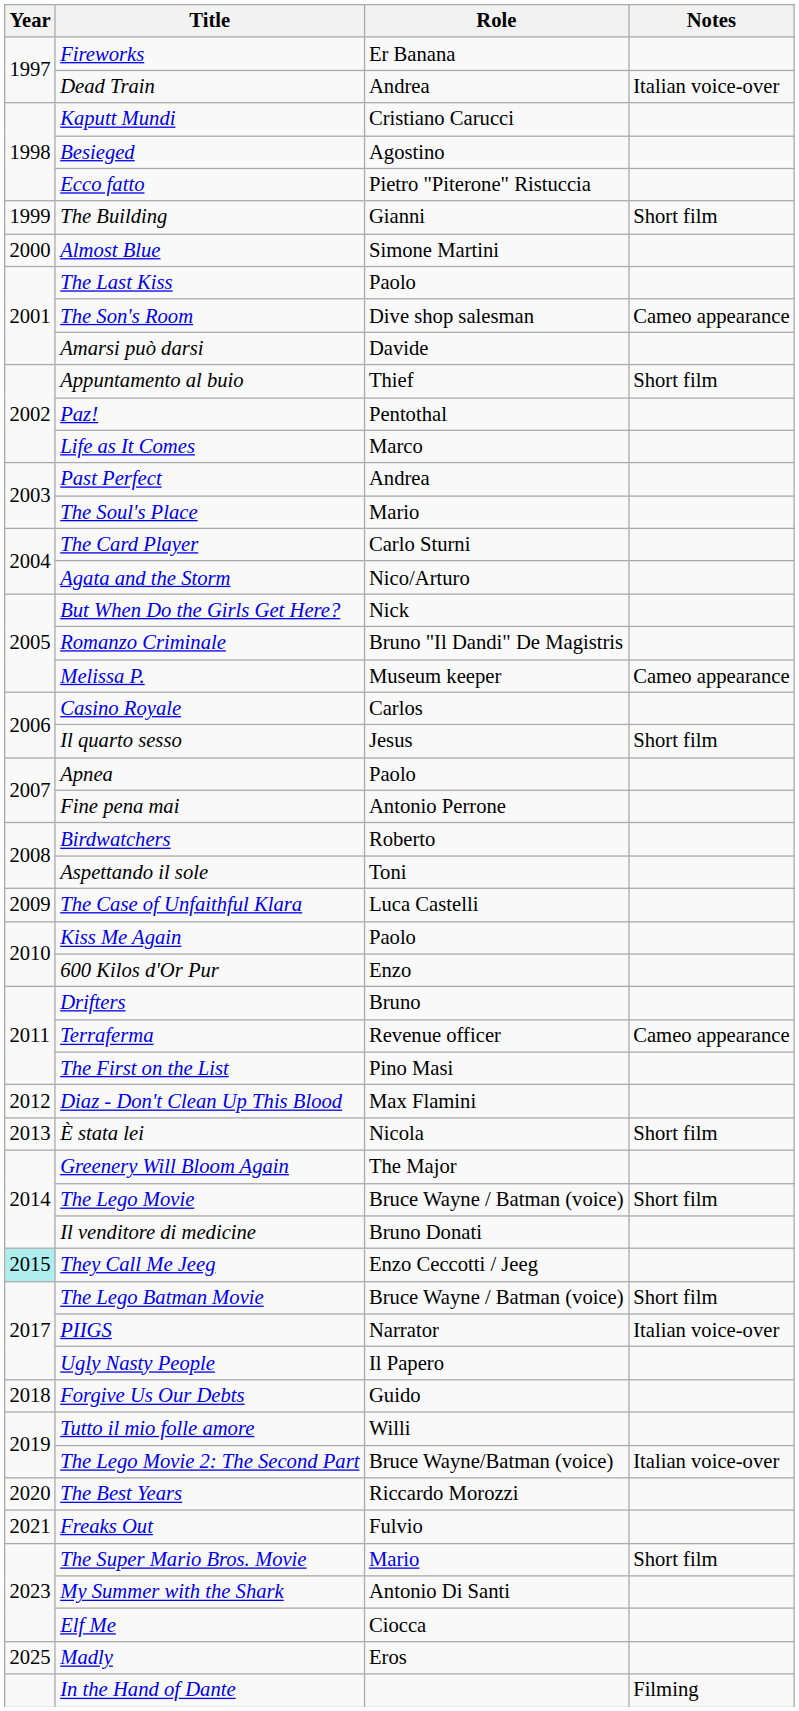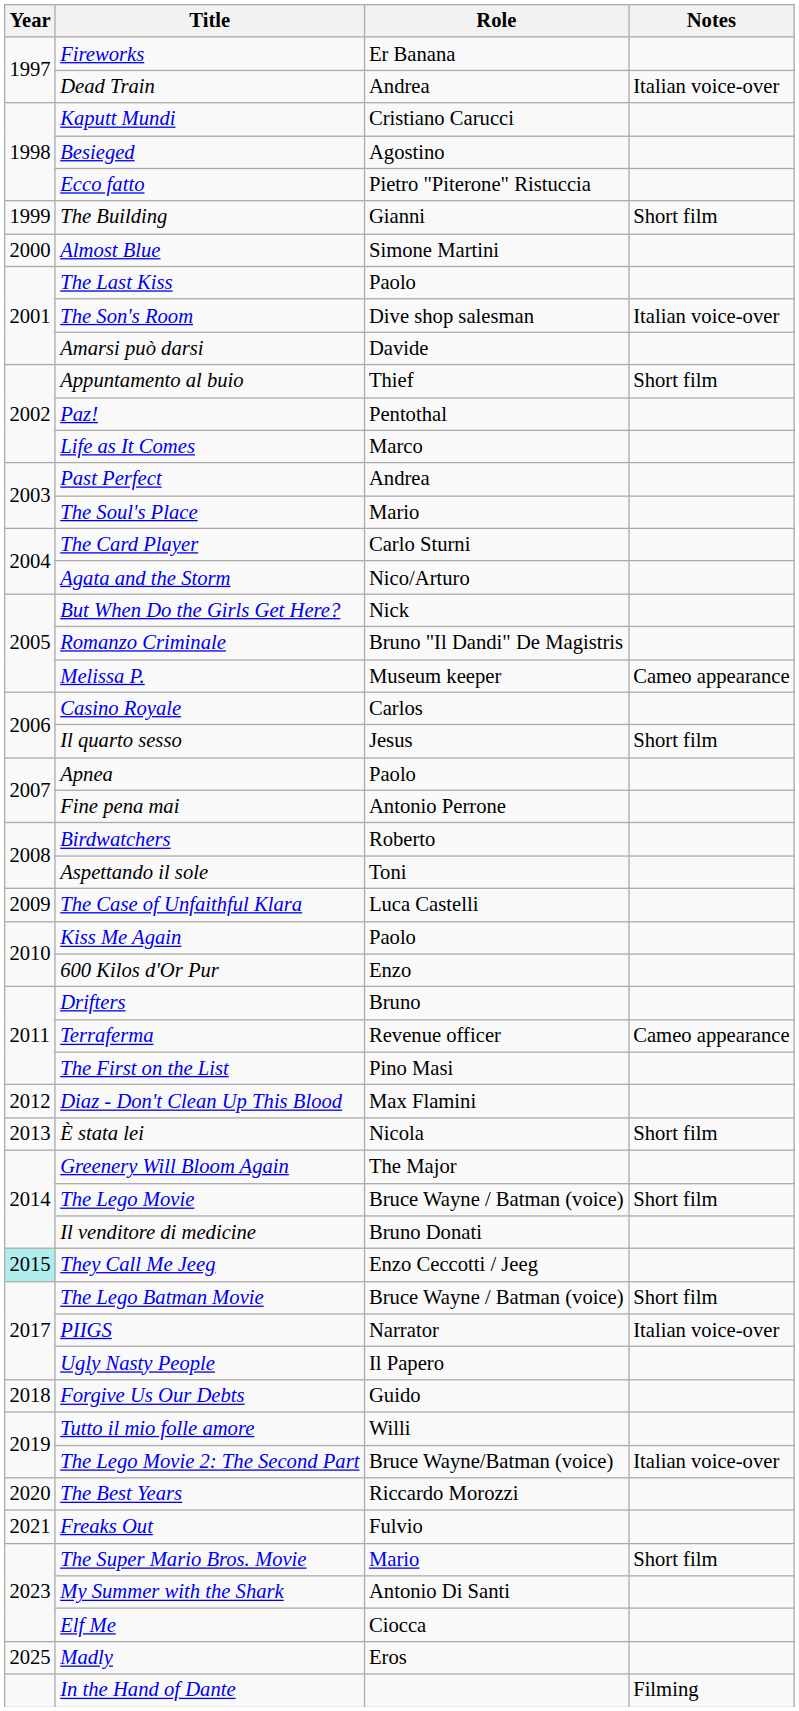The Son's Room | Notes: Cameo appearance -> Italian voice-over
